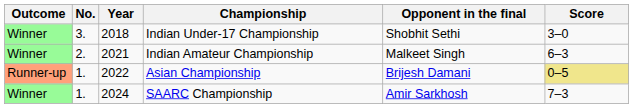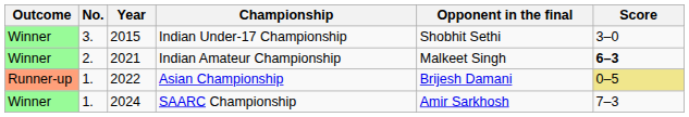Indian Under-17 Championship | Year: 2018 -> 2015
Indian Amateur Championship | Score: normal -> bold
